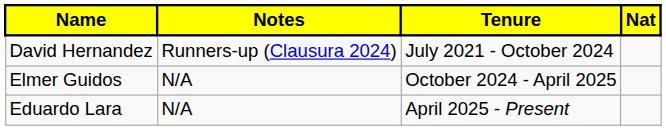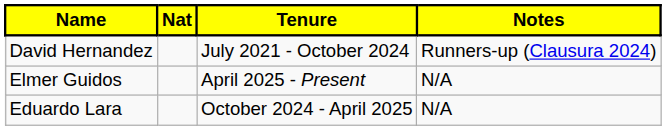columns swapped: Nat <-> Notes
Elmer Guidos | Tenure: October 2024 - April 2025 -> April 2025 - Present
Eduardo Lara | Tenure: April 2025 - Present -> October 2024 - April 2025
